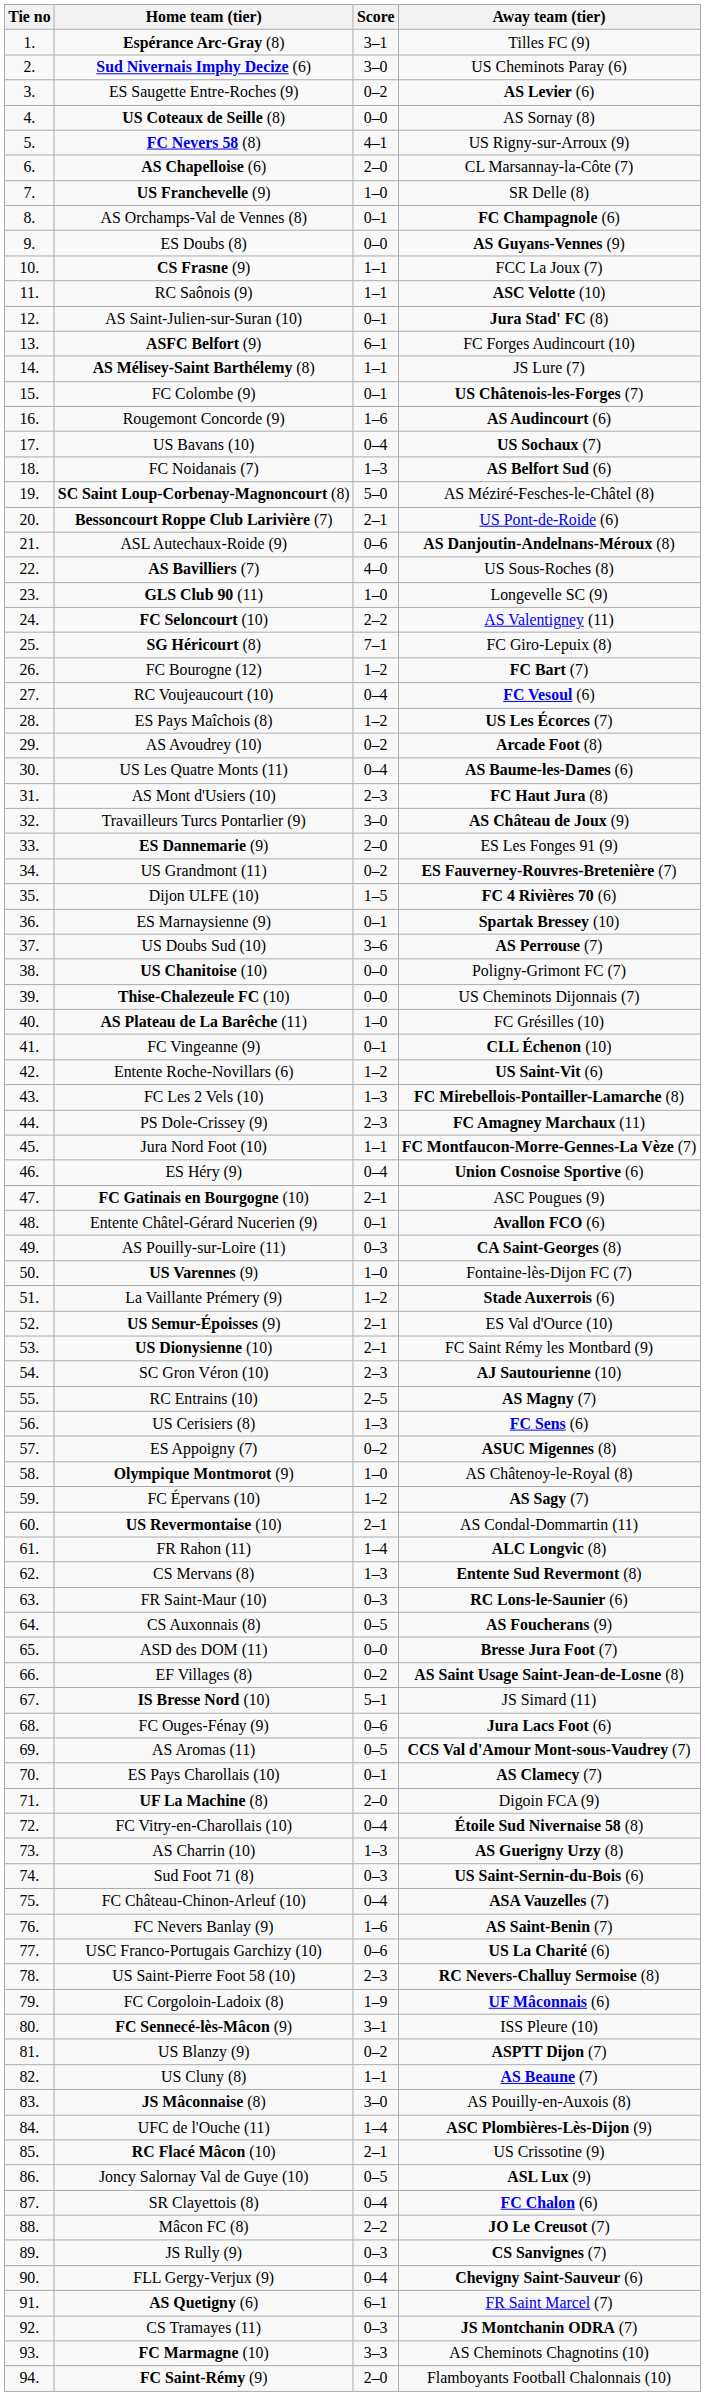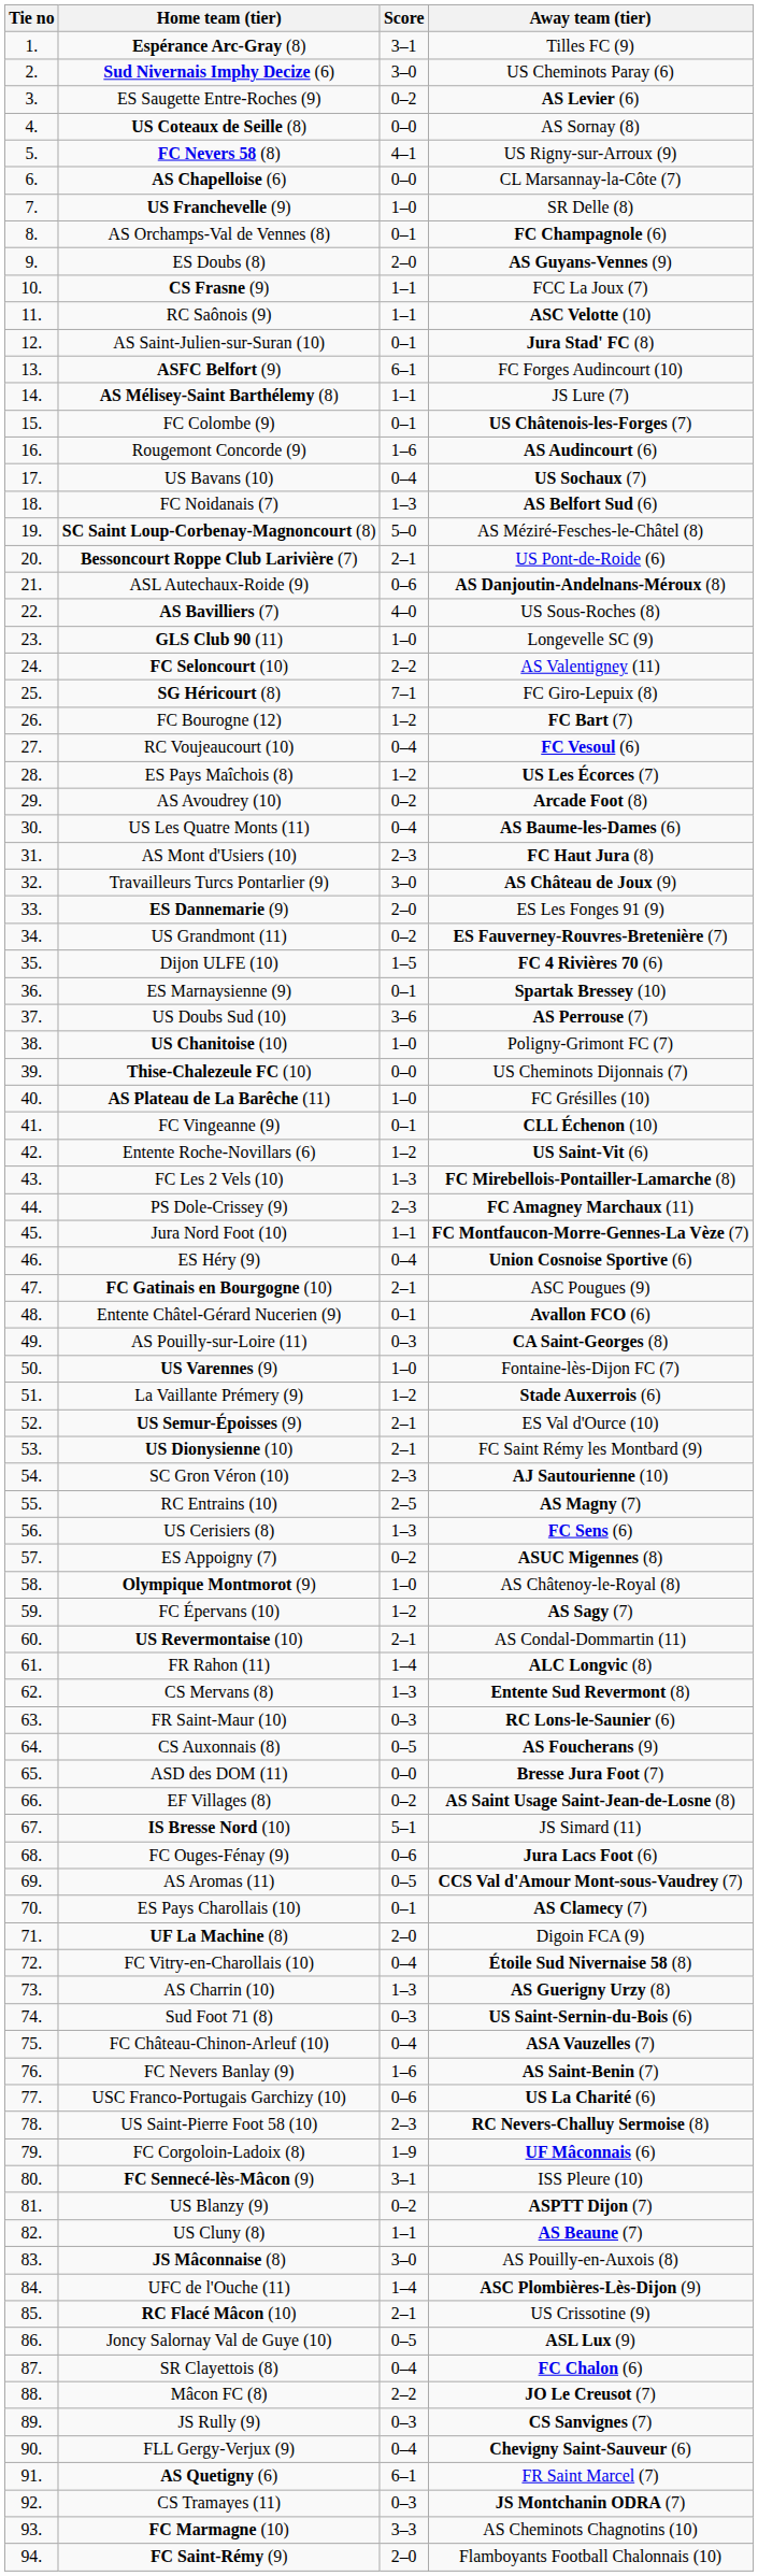AS Chapelloise (6) | Score: 2–0 -> 0–0
ES Doubs (8) | Score: 0–0 -> 2–0
US Chanitoise (10) | Score: 0–0 -> 1–0
